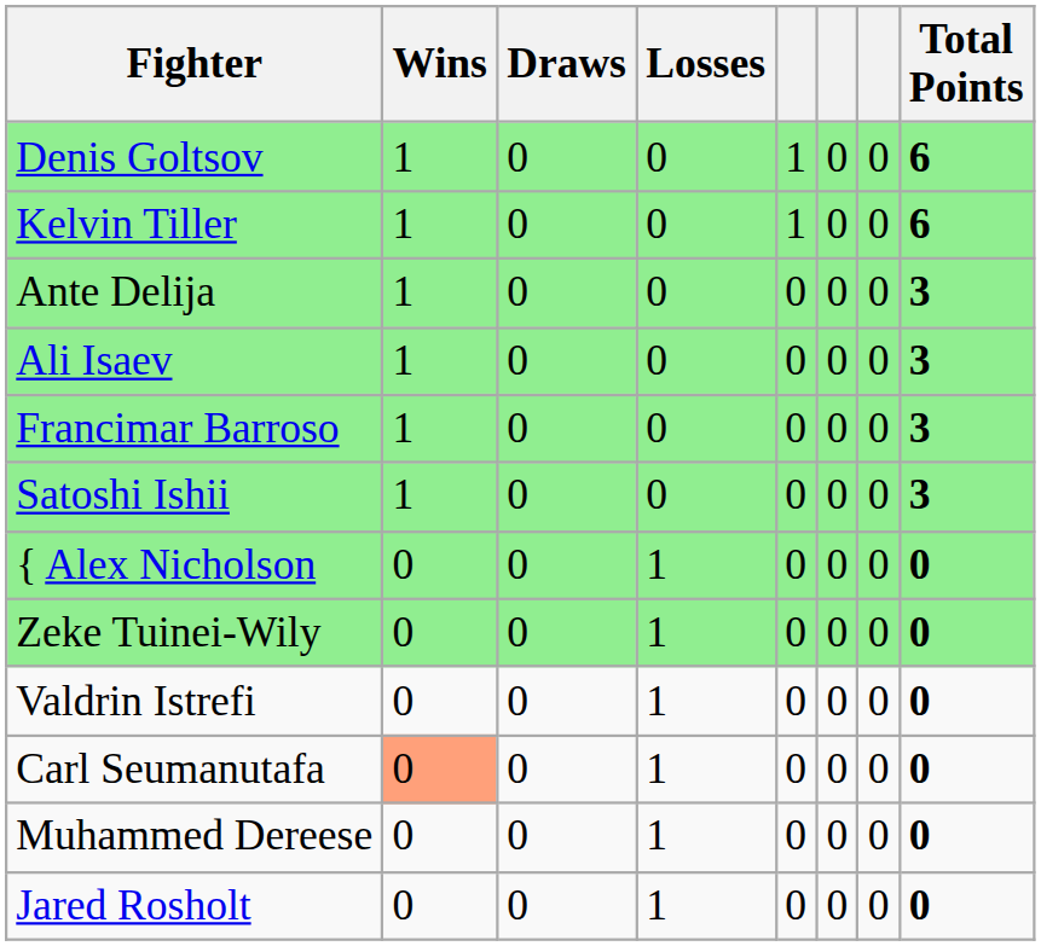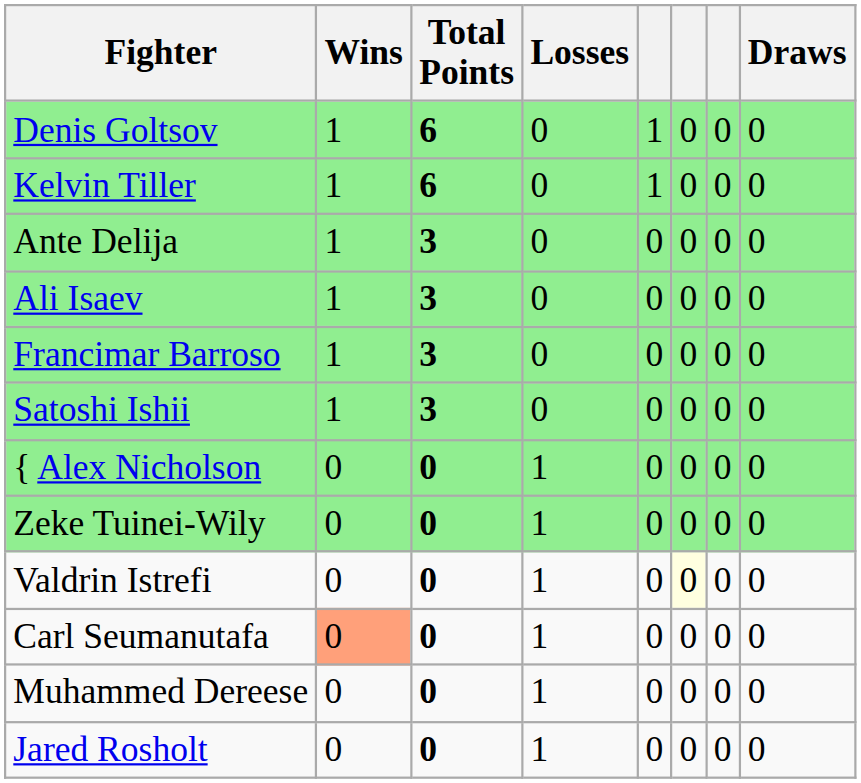columns swapped: Draws <-> Total Points
Valdrin Istrefi | column 6: no background -> lightyellow background
